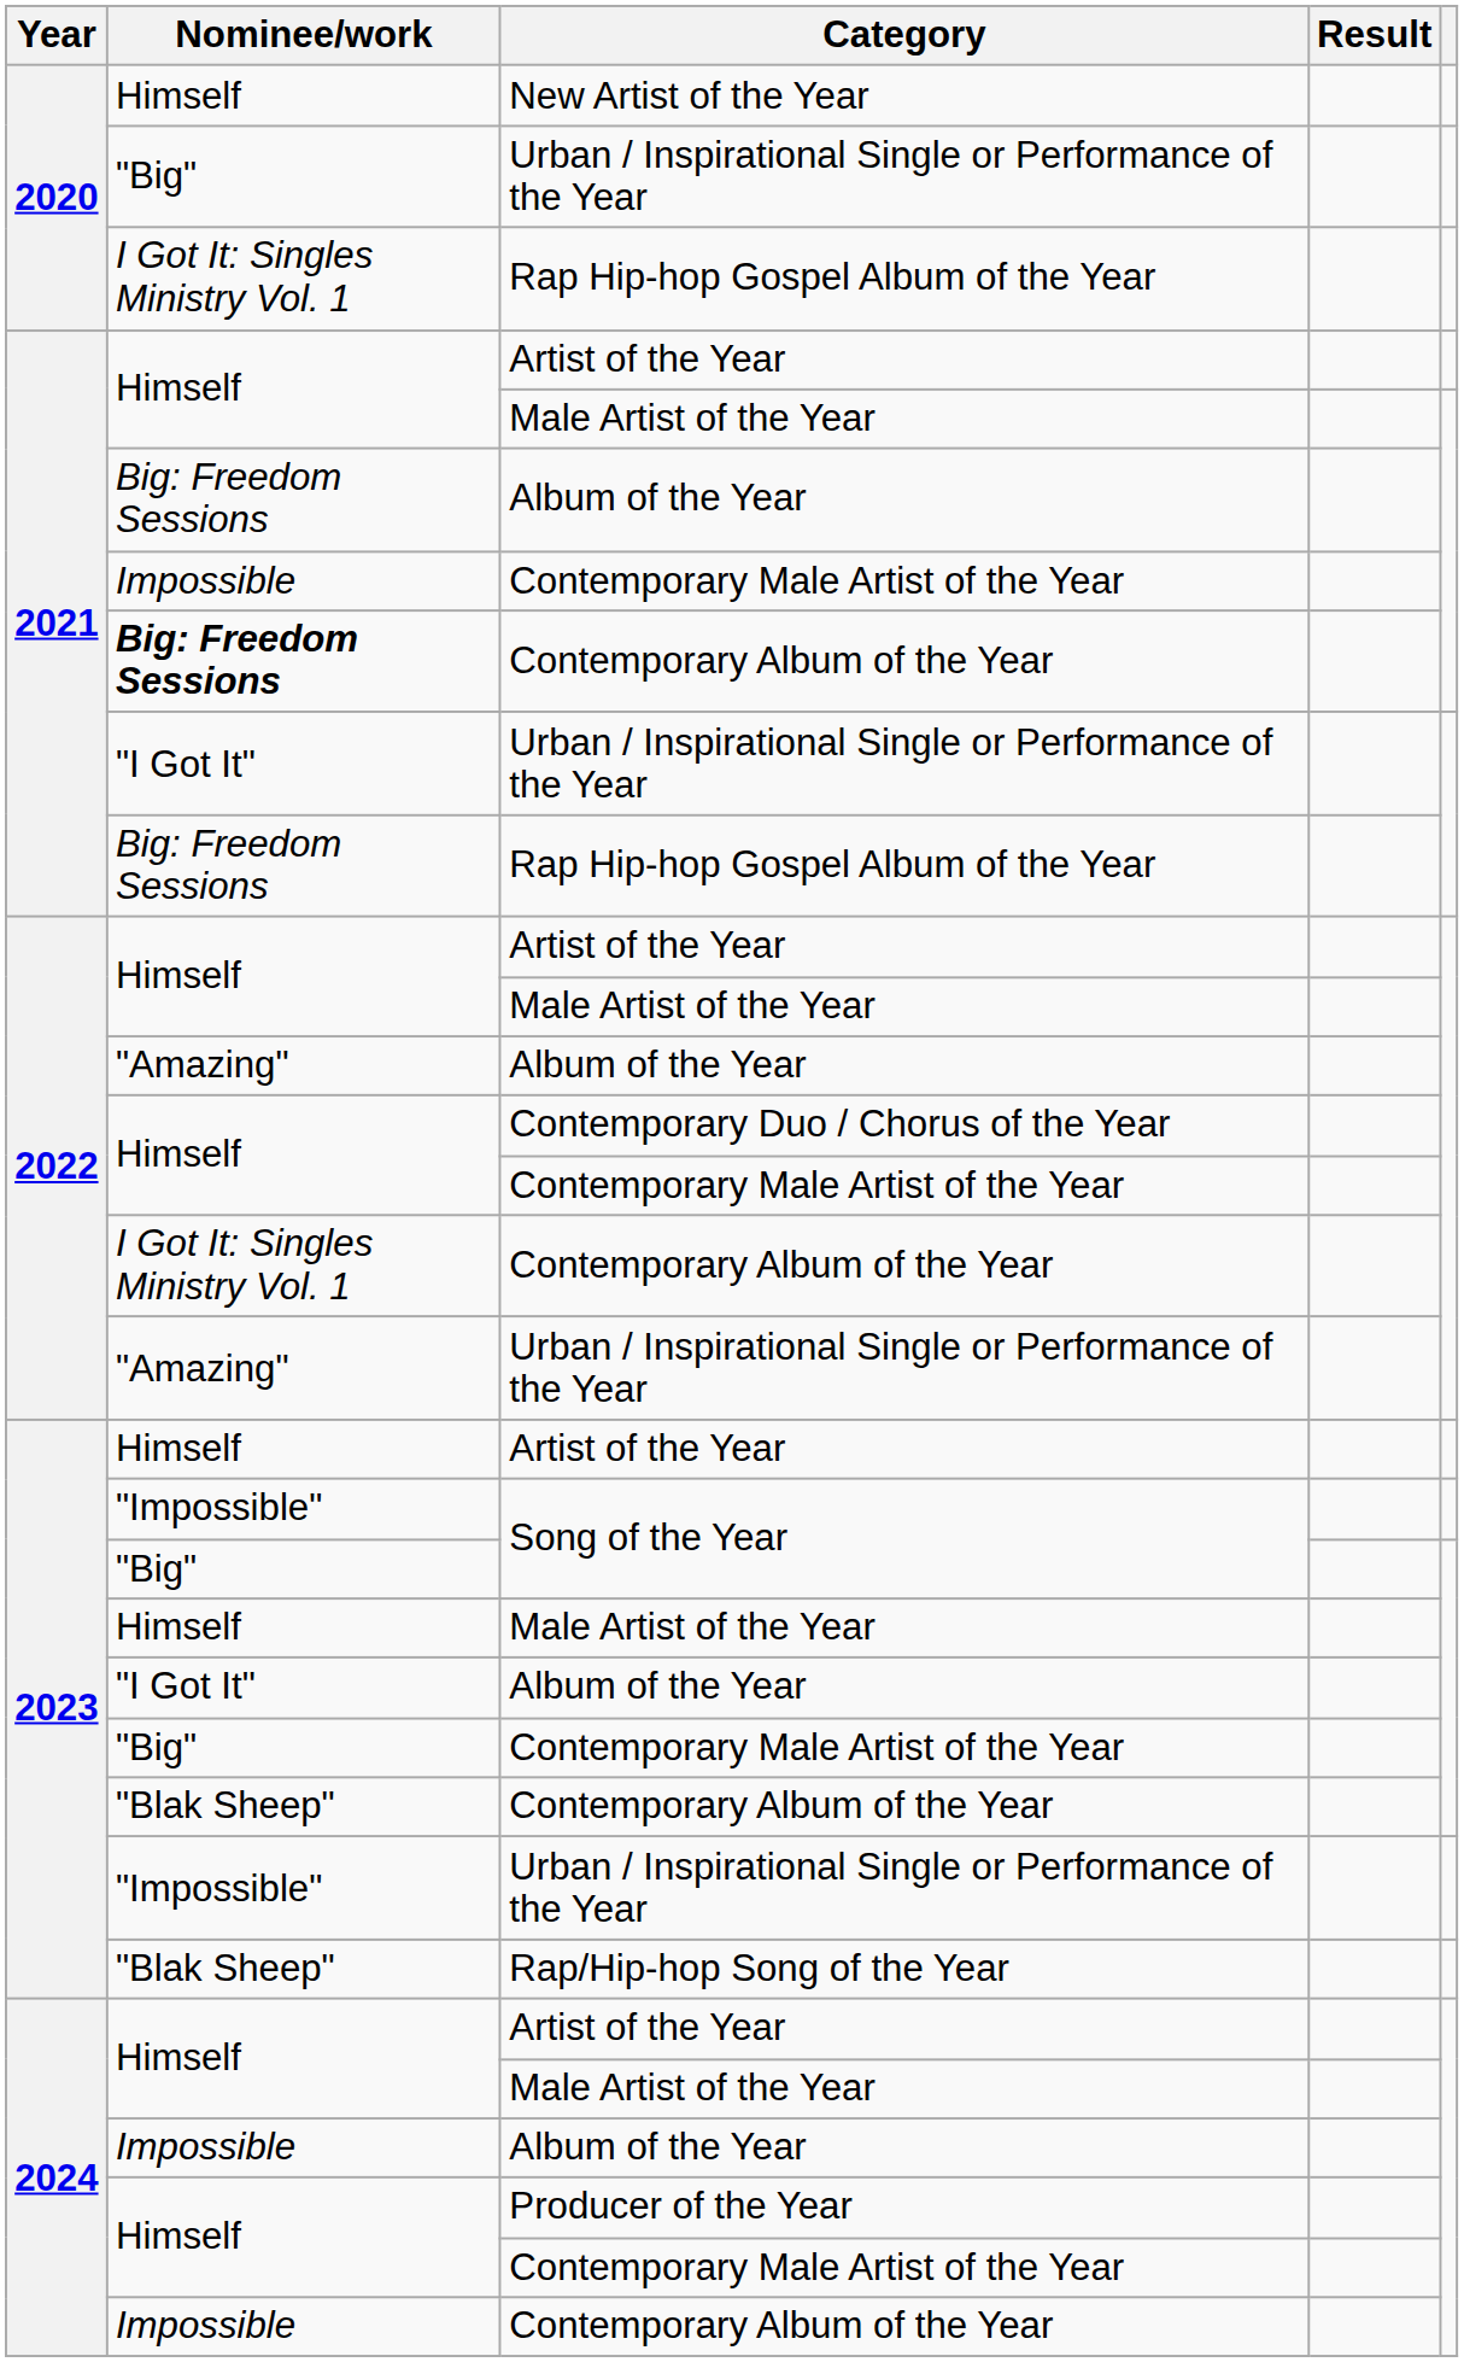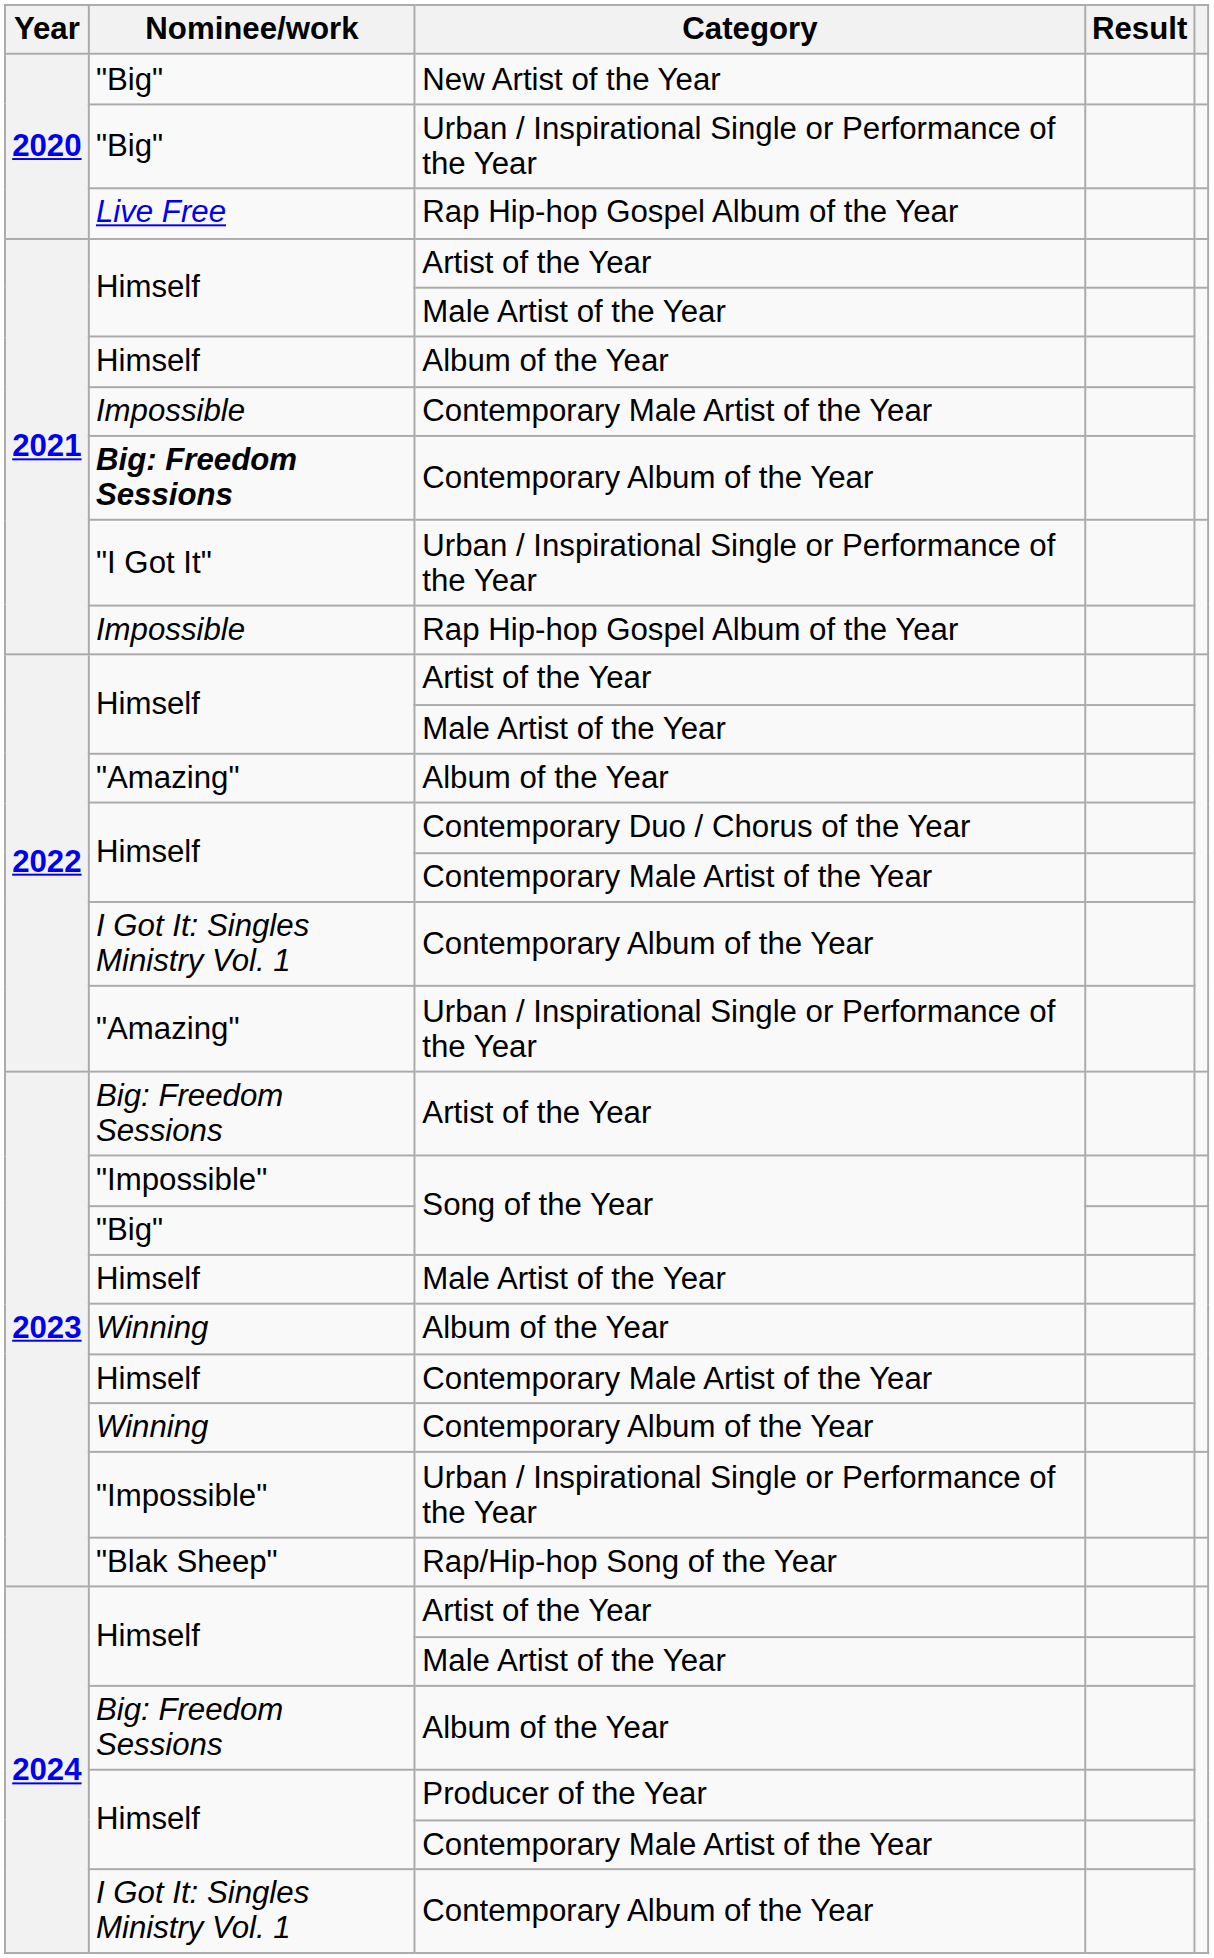New Artist of the Year | Nominee/work: Himself -> "Big"
2020 / Rap Hip-hop Gospel Album of the Year | Nominee/work: I Got It: Singles Ministry Vol. 1 -> Live Free
2021 / Album of the Year | Nominee/work: Big: Freedom Sessions -> Himself
2021 / Rap Hip-hop Gospel Album of the Year | Nominee/work: Big: Freedom Sessions -> Impossible
2023 / Artist of the Year | Nominee/work: Himself -> Big: Freedom Sessions
2023 / Album of the Year | Nominee/work: "I Got It" -> Winning
2023 / Contemporary Male Artist of the Year | Nominee/work: "Big" -> Himself
2023 / Contemporary Album of the Year | Nominee/work: "Blak Sheep" -> Winning
2024 / Album of the Year | Nominee/work: Impossible -> Big: Freedom Sessions
2024 / Contemporary Album of the Year | Nominee/work: Impossible -> I Got It: Singles Ministry Vol. 1
